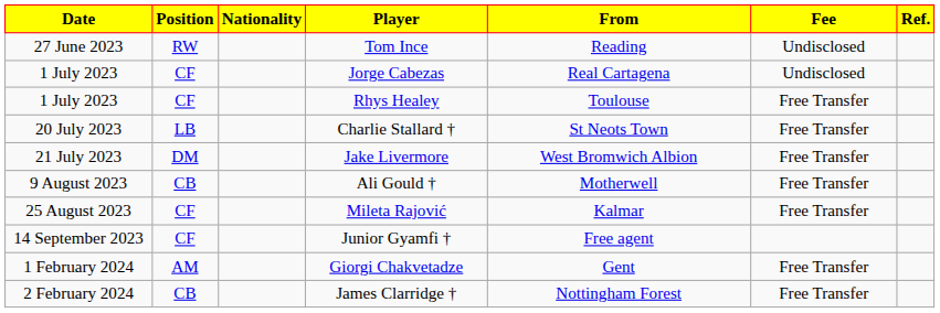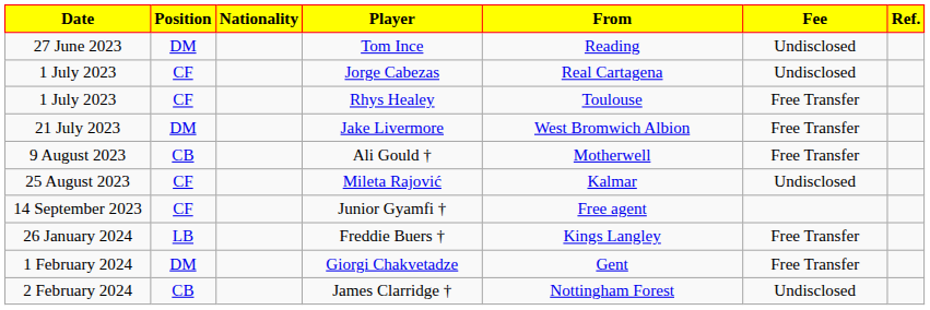Tom Ince | Position: RW -> DM
- row: 20 July 2023 | LB | Charlie Stallard † | St Neots Town | Free Transfer
Mileta Rajović | Fee: Free Transfer -> Undisclosed
+ row: 26 January 2024 | LB | Freddie Buers † | Kings Langley | Free Transfer
Giorgi Chakvetadze | Position: AM -> DM
James Clarridge † | Fee: Free Transfer -> Undisclosed
